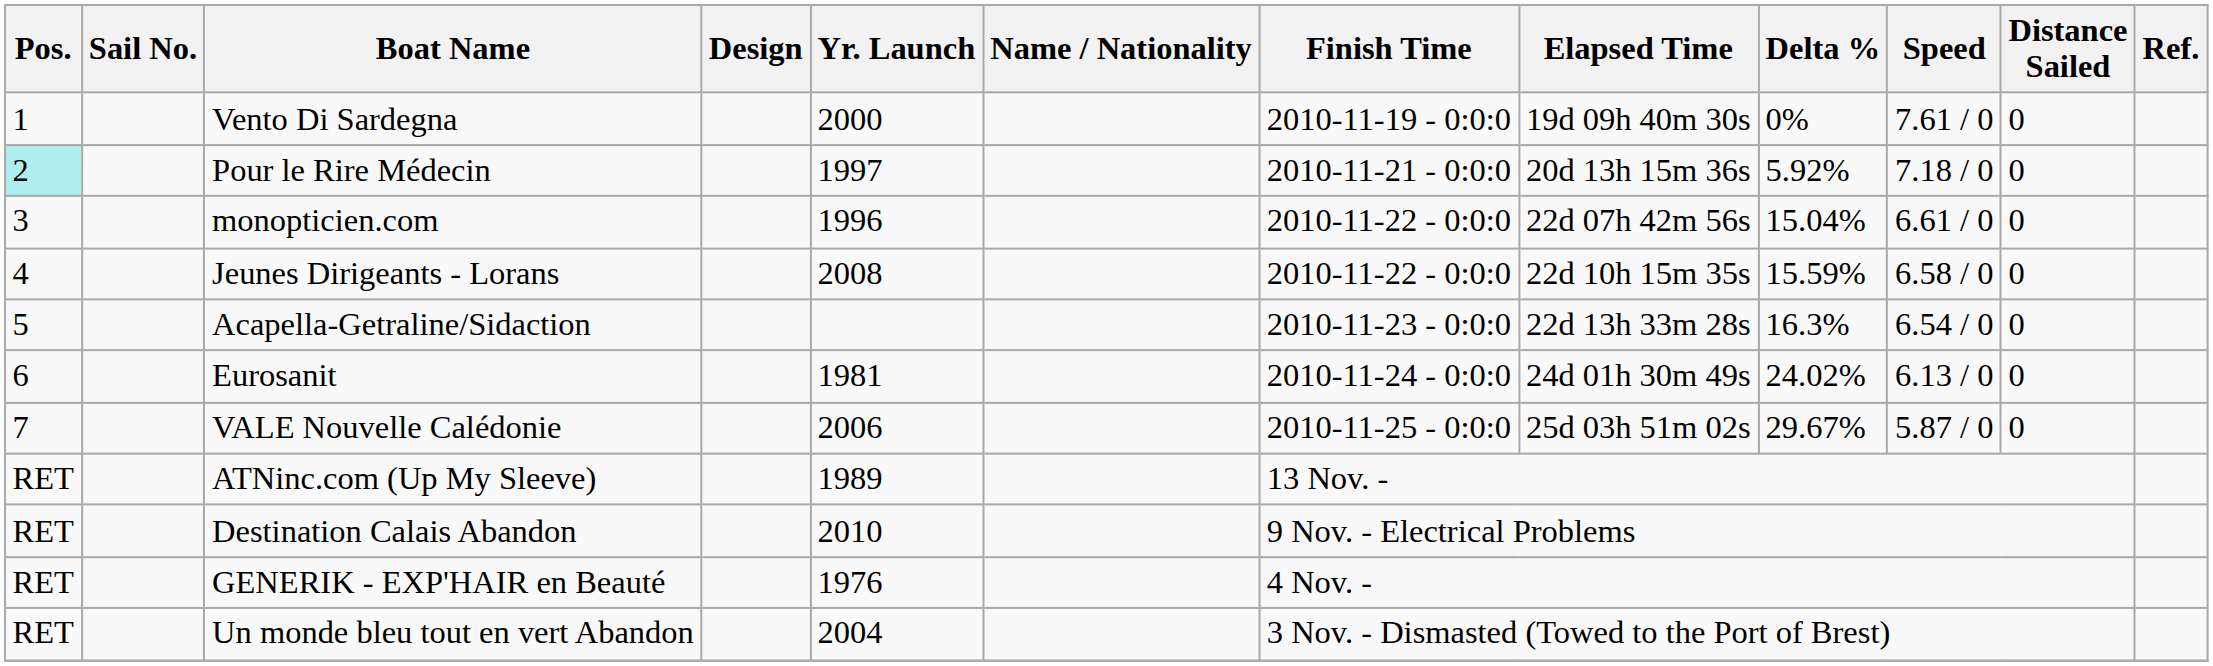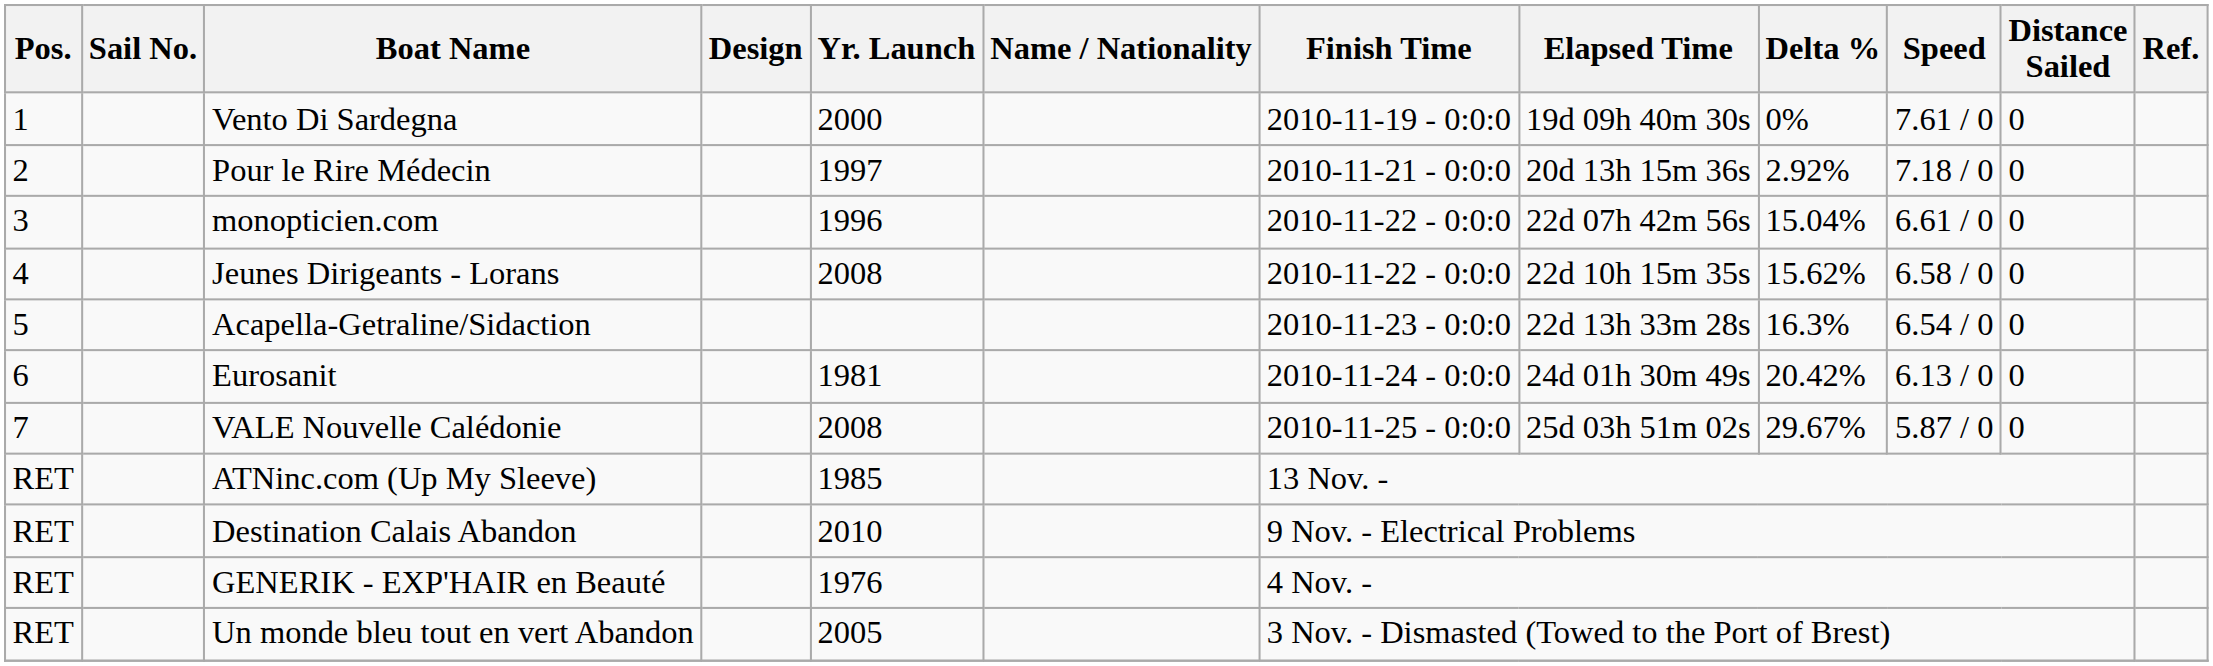Pour le Rire Médecin | Pos.: paleturquoise background -> no background
Pour le Rire Médecin | Delta %: 5.92% -> 2.92%
Jeunes Dirigeants - Lorans | Delta %: 15.59% -> 15.62%
Eurosanit | Delta %: 24.02% -> 20.42%
VALE Nouvelle Calédonie | Yr. Launch: 2006 -> 2008
ATNinc.com (Up My Sleeve) | Yr. Launch: 1989 -> 1985
Un monde bleu tout en vert Abandon | Yr. Launch: 2004 -> 2005
